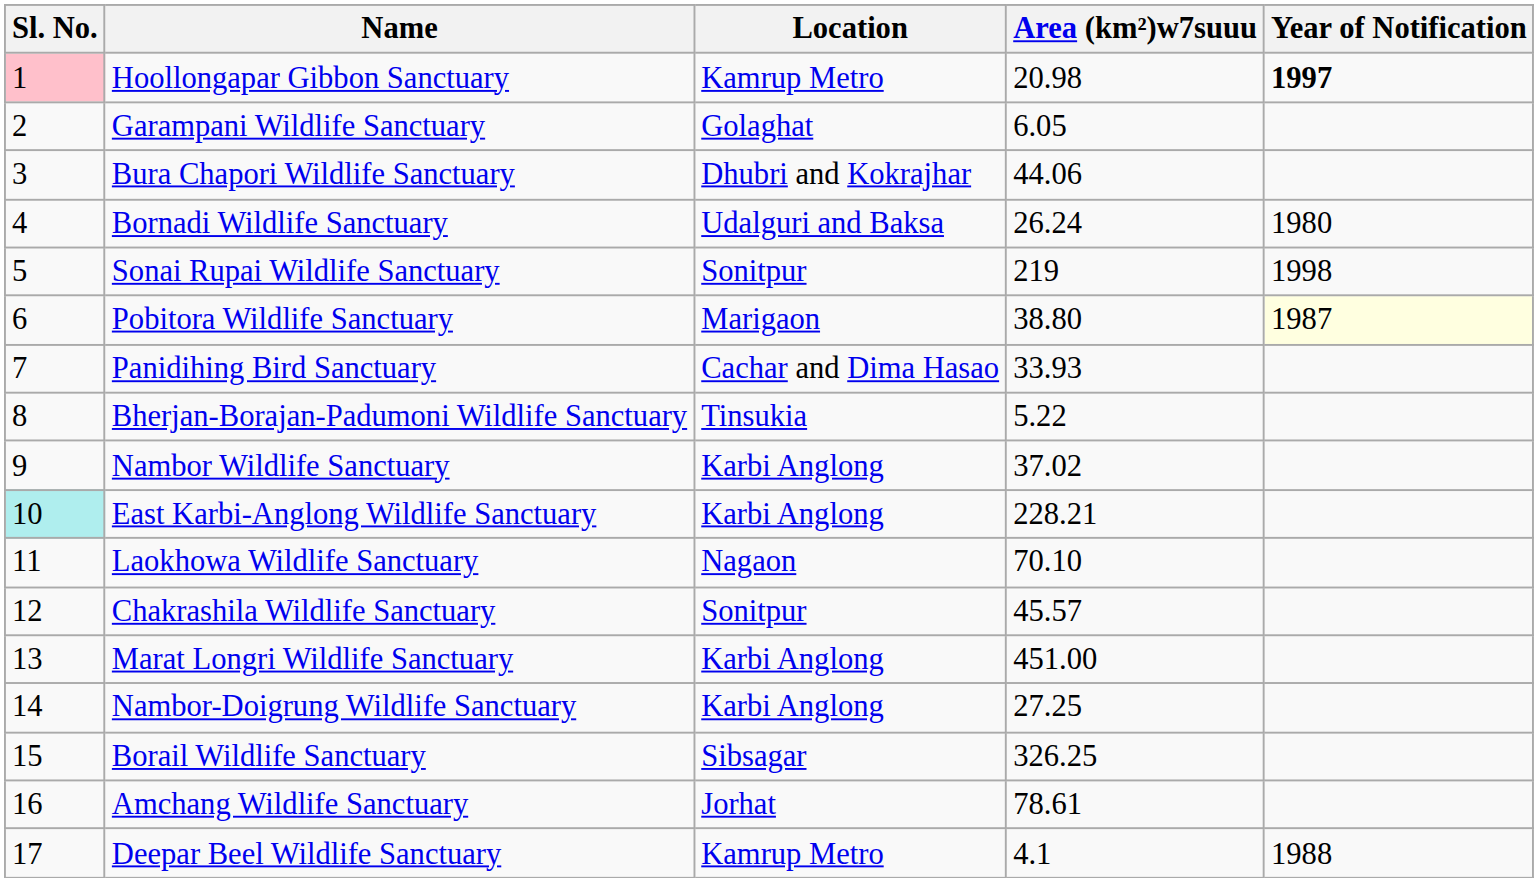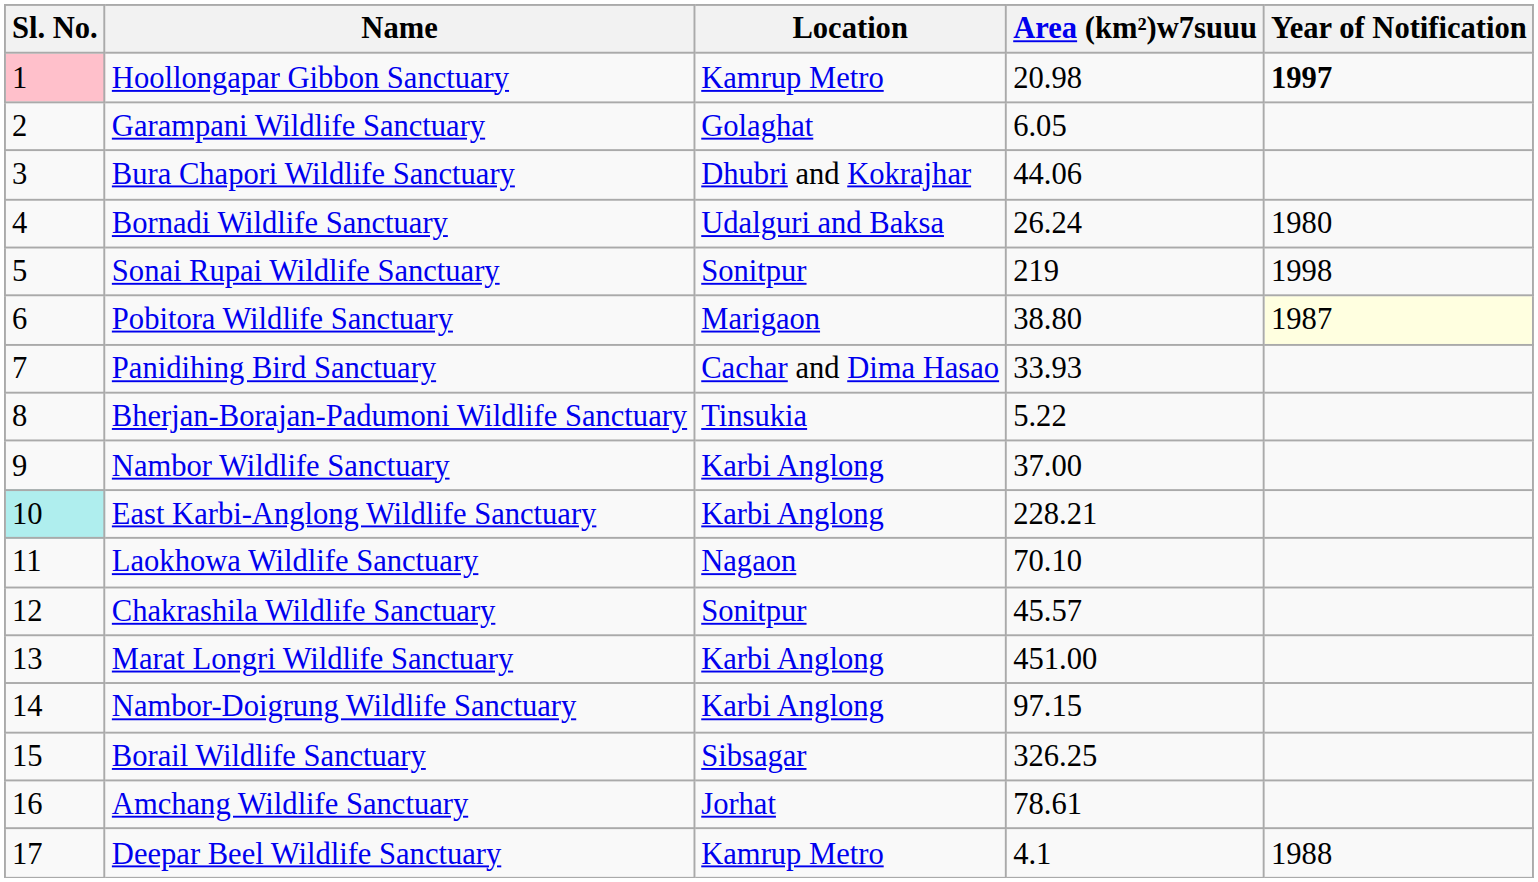Nambor Wildlife Sanctuary | Area (km²)w7suuu: 37.02 -> 37.00
Nambor-Doigrung Wildlife Sanctuary | Area (km²)w7suuu: 27.25 -> 97.15
